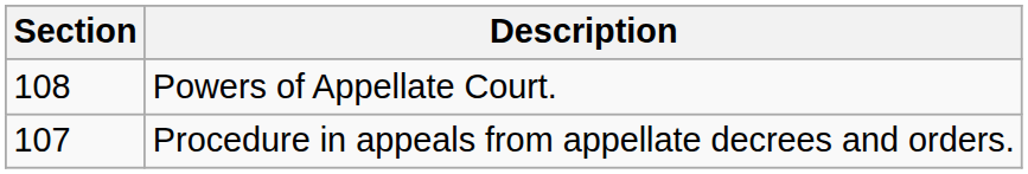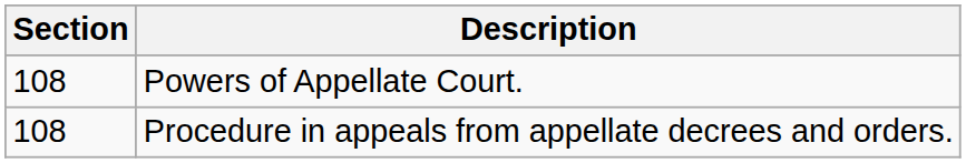Procedure in appeals from appellate decrees and orders. | Section: 107 -> 108
